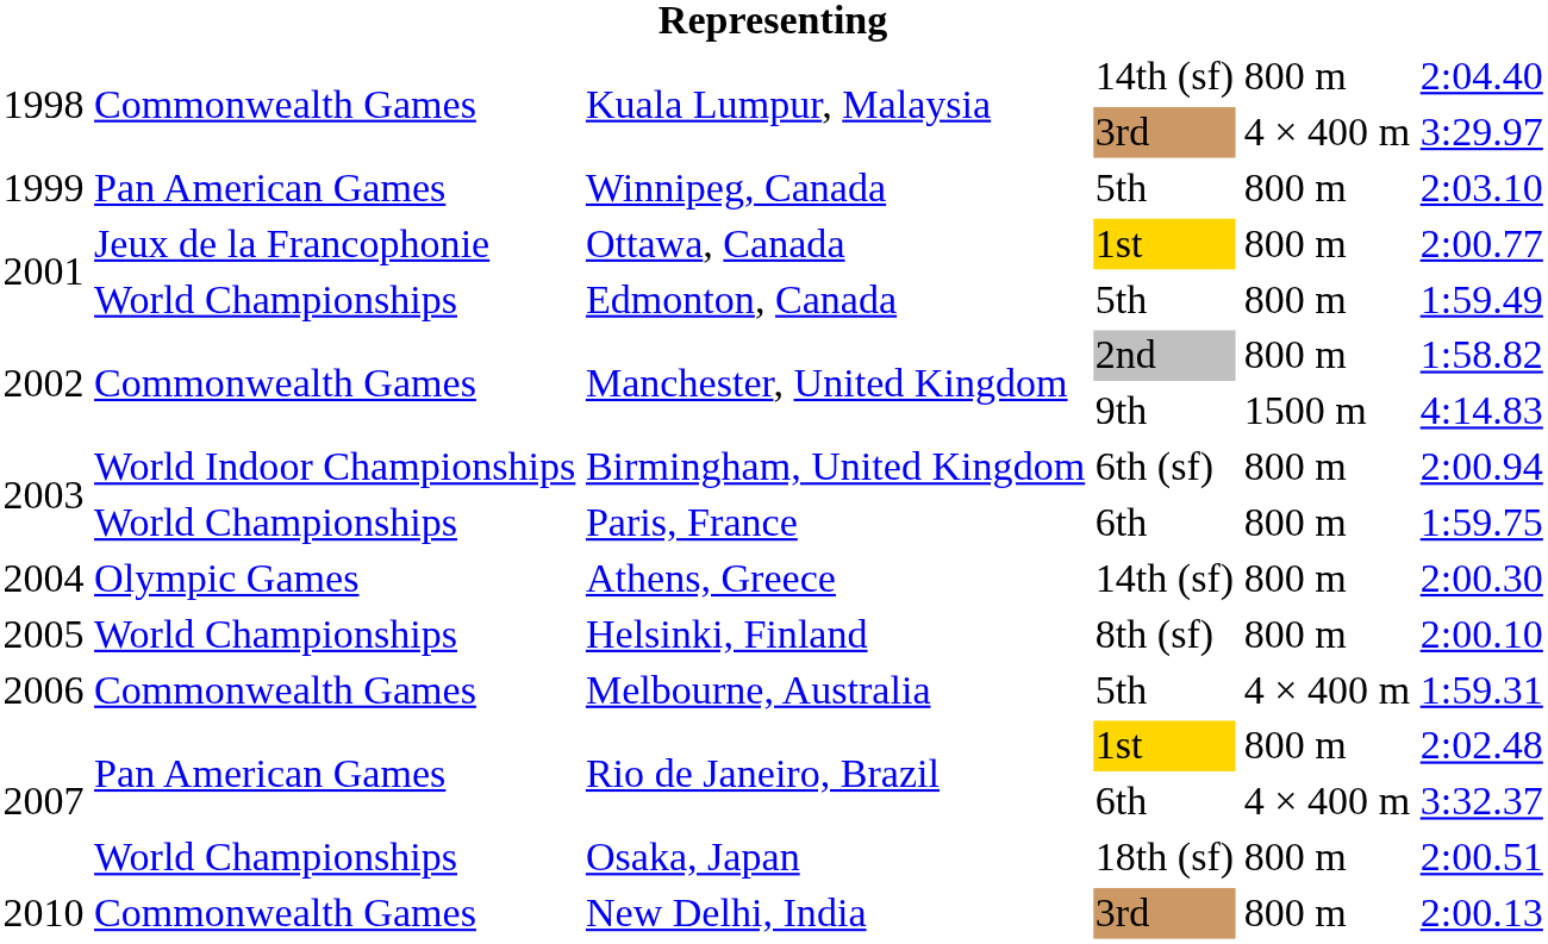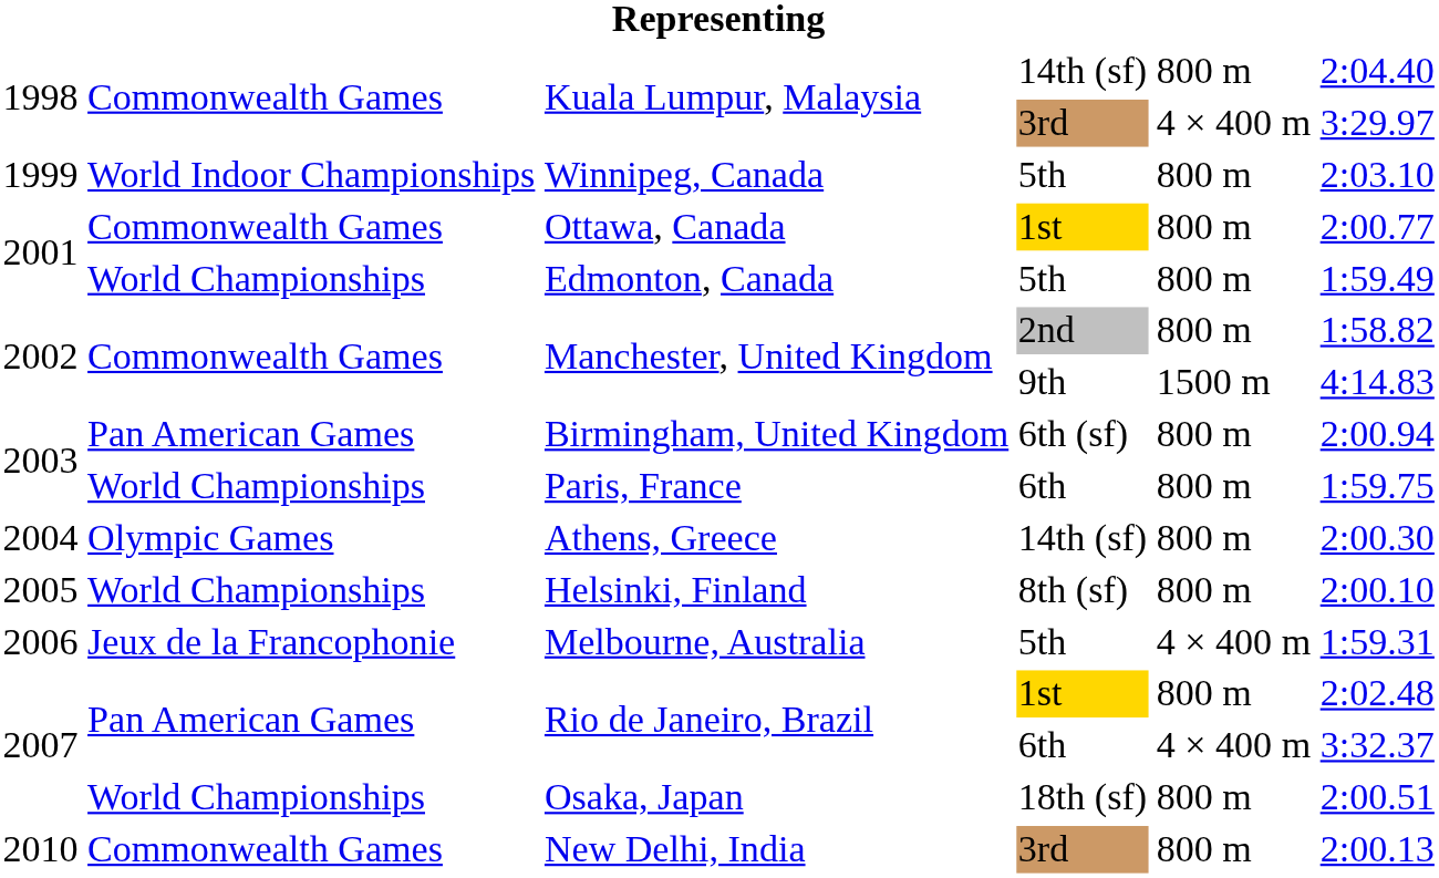Winnipeg, Canada | column 2: Pan American Games -> World Indoor Championships
Ottawa, Canada | column 2: Jeux de la Francophonie -> Commonwealth Games
Birmingham, United Kingdom | column 2: World Indoor Championships -> Pan American Games
Melbourne, Australia | column 2: Commonwealth Games -> Jeux de la Francophonie
